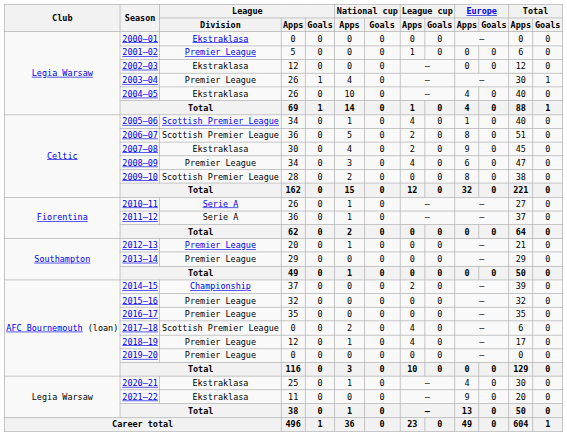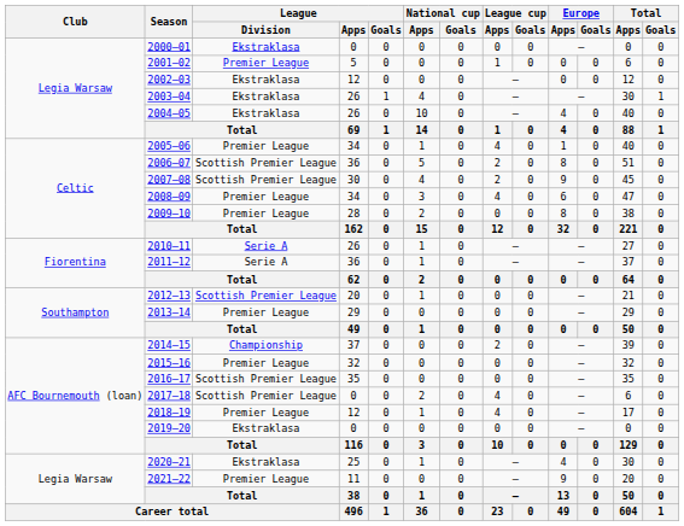2003–04 | League / Division: Premier League -> Ekstraklasa
2005–06 | League / Division: Scottish Premier League -> Premier League
2007–08 | League / Division: Ekstraklasa -> Scottish Premier League
2009–10 | League / Division: Scottish Premier League -> Premier League
2012–13 | League / Division: Premier League -> Scottish Premier League
2016–17 | League / Division: Premier League -> Scottish Premier League
2019–20 | League / Division: Premier League -> Ekstraklasa
2021–22 | League / Division: Ekstraklasa -> Premier League
